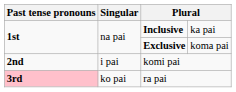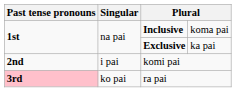Inclusive | column 4: ka pai -> koma pai
Exclusive | column 4: koma pai -> ka pai
